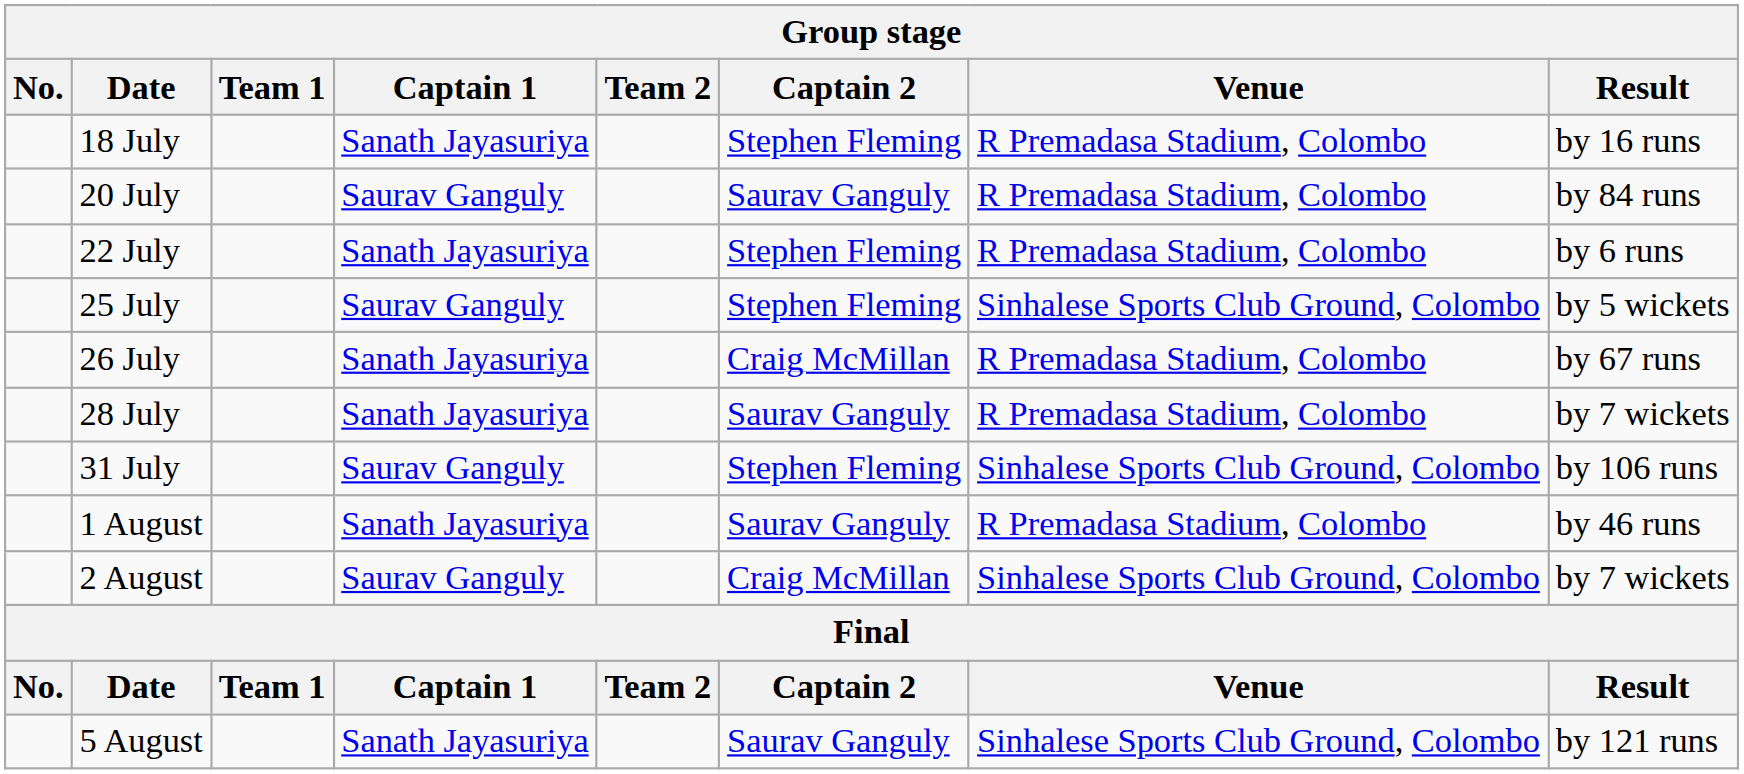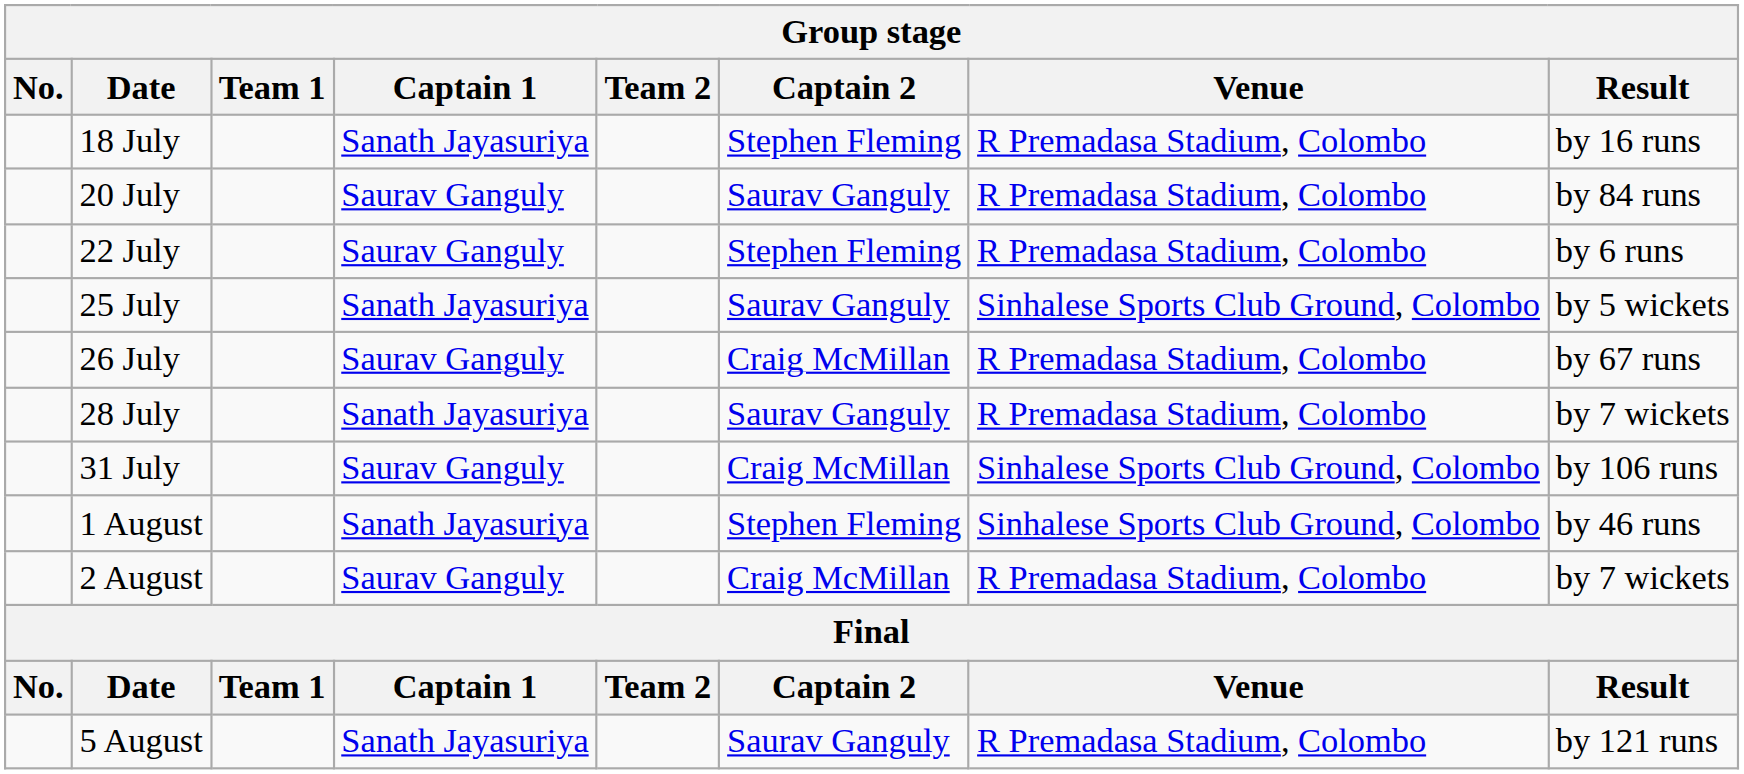22 July | Captain 1: Sanath Jayasuriya -> Saurav Ganguly
25 July | Captain 1: Saurav Ganguly -> Sanath Jayasuriya
25 July | Captain 2: Stephen Fleming -> Saurav Ganguly
26 July | Captain 1: Sanath Jayasuriya -> Saurav Ganguly
31 July | Captain 2: Stephen Fleming -> Craig McMillan
1 August | Captain 2: Saurav Ganguly -> Stephen Fleming
1 August | Venue: R Premadasa Stadium, Colombo -> Sinhalese Sports Club Ground, Colombo
2 August | Venue: Sinhalese Sports Club Ground, Colombo -> R Premadasa Stadium, Colombo
5 August | Venue: Sinhalese Sports Club Ground, Colombo -> R Premadasa Stadium, Colombo
